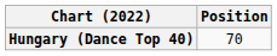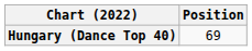Hungary (Dance Top 40) | Position: 70 -> 69
